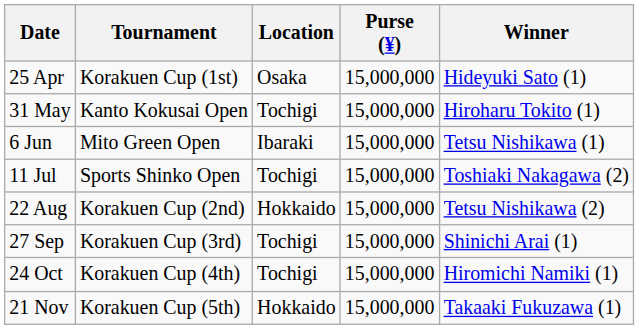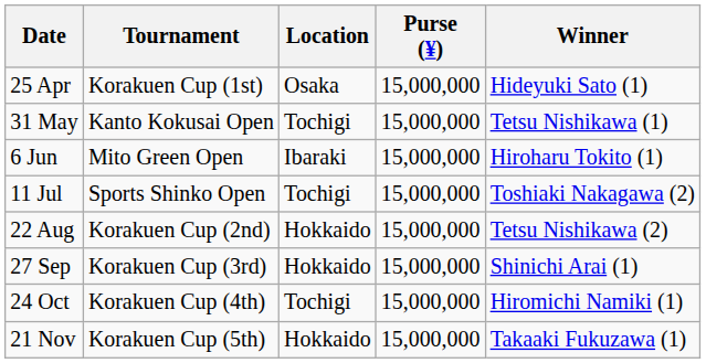31 May | Winner: Hiroharu Tokito (1) -> Tetsu Nishikawa (1)
6 Jun | Winner: Tetsu Nishikawa (1) -> Hiroharu Tokito (1)
27 Sep | Location: Tochigi -> Hokkaido
